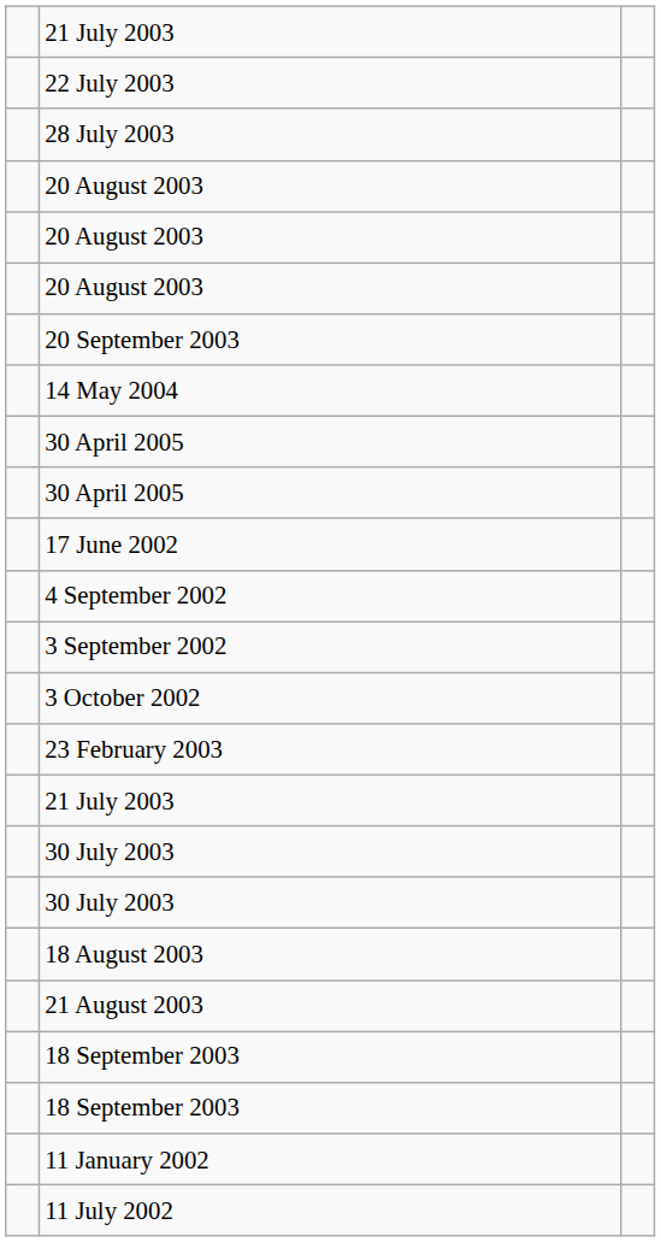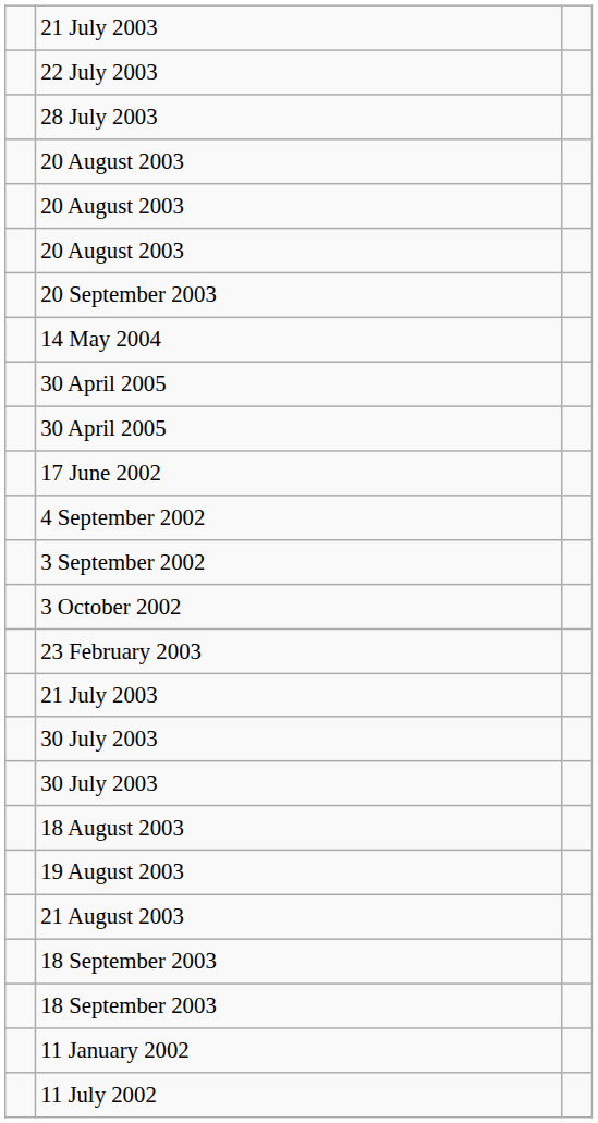+ row: 19 August 2003
